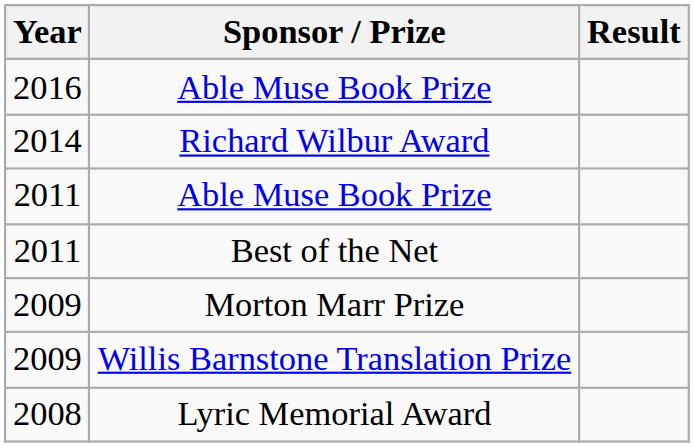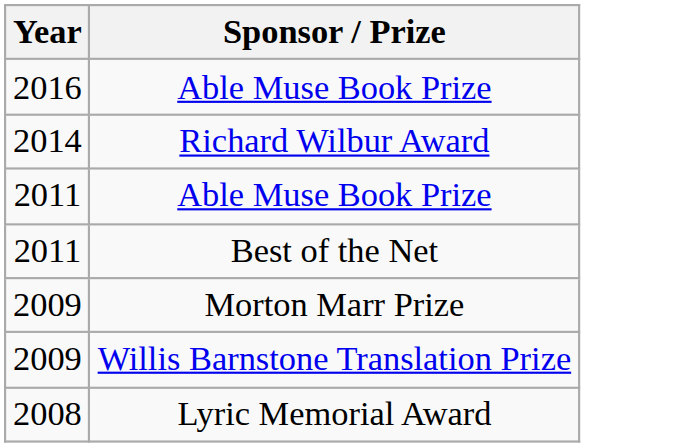- column: Result
